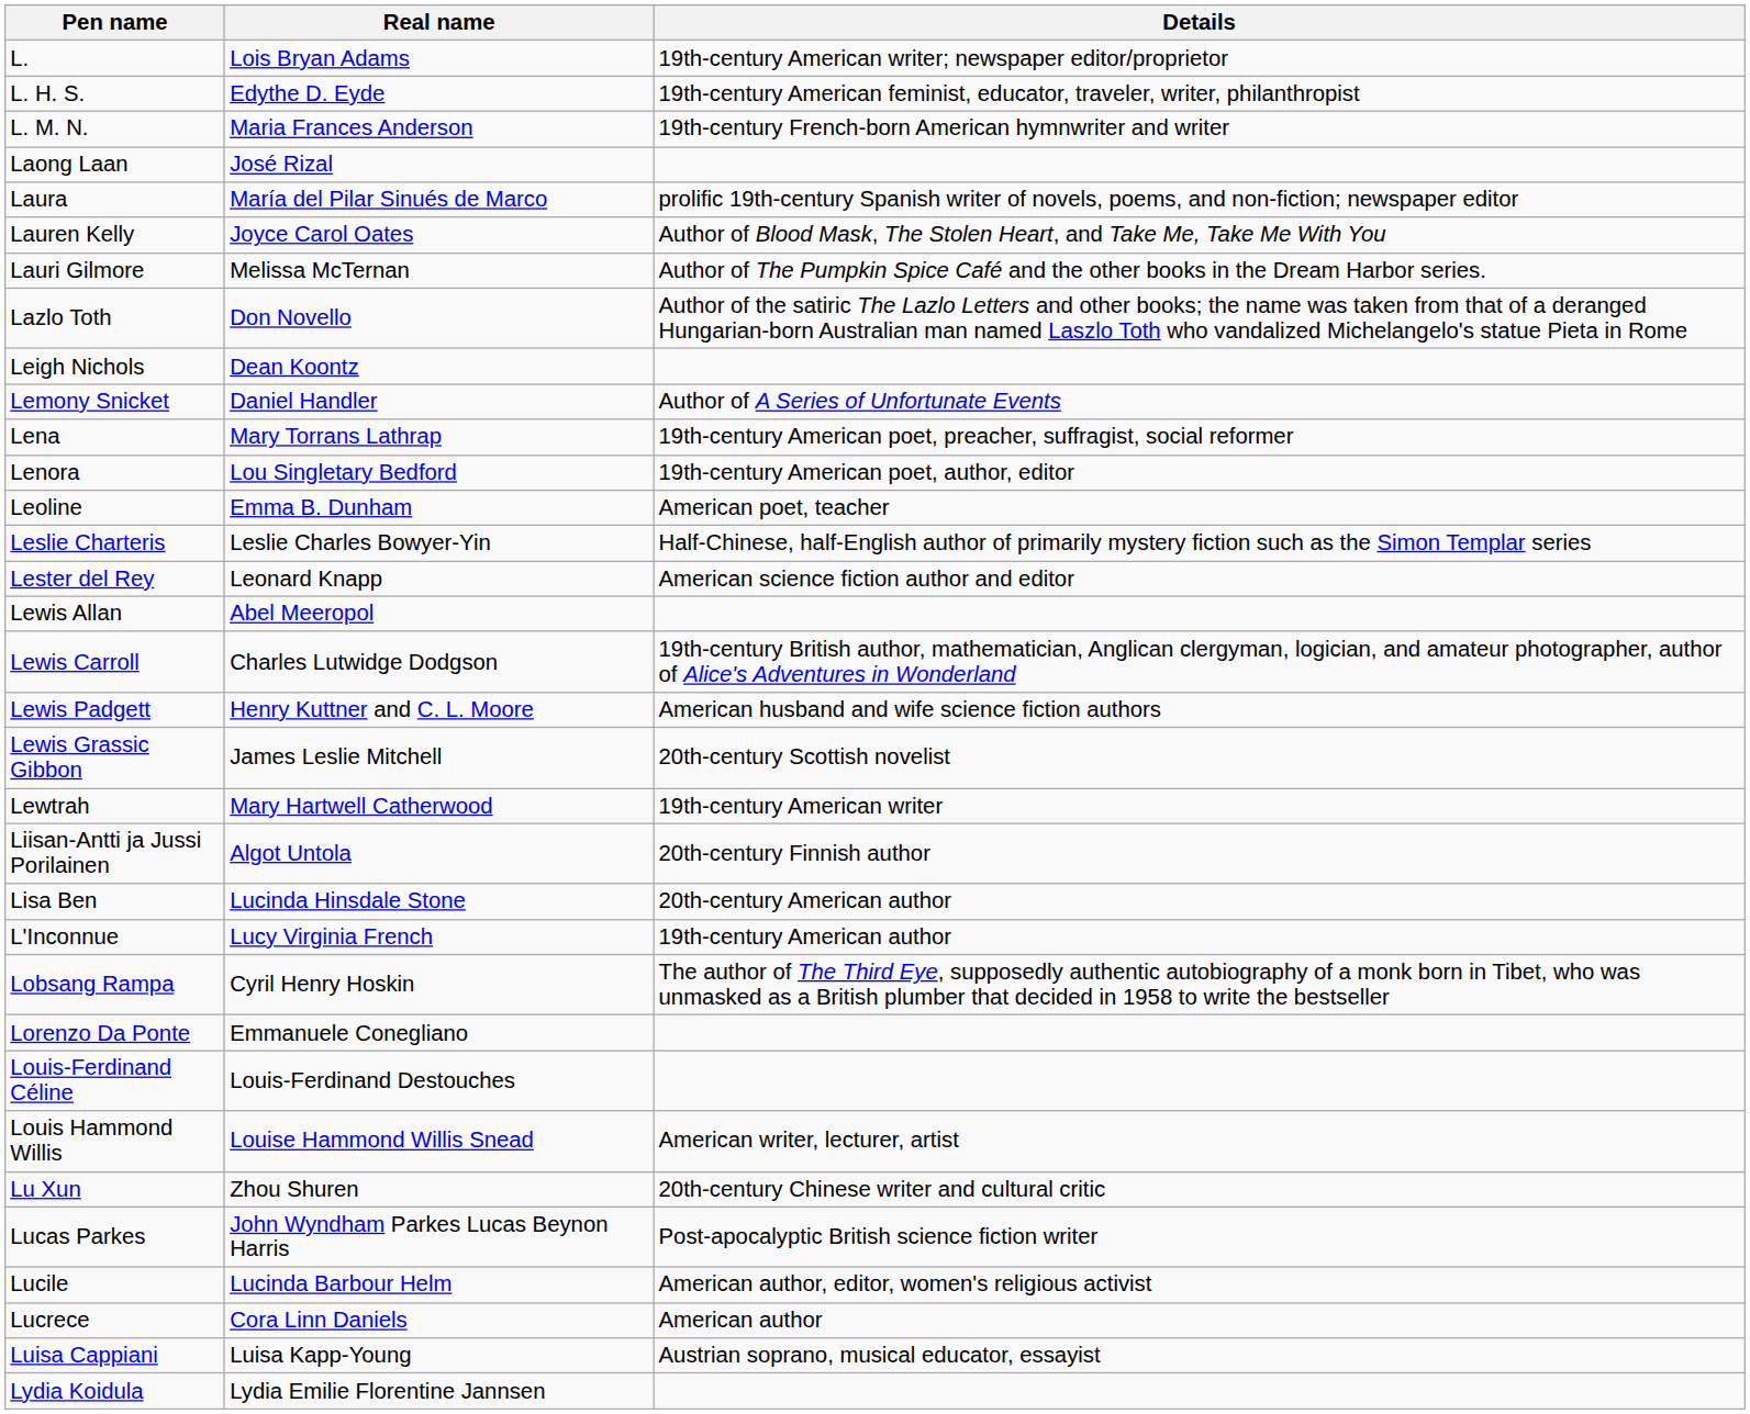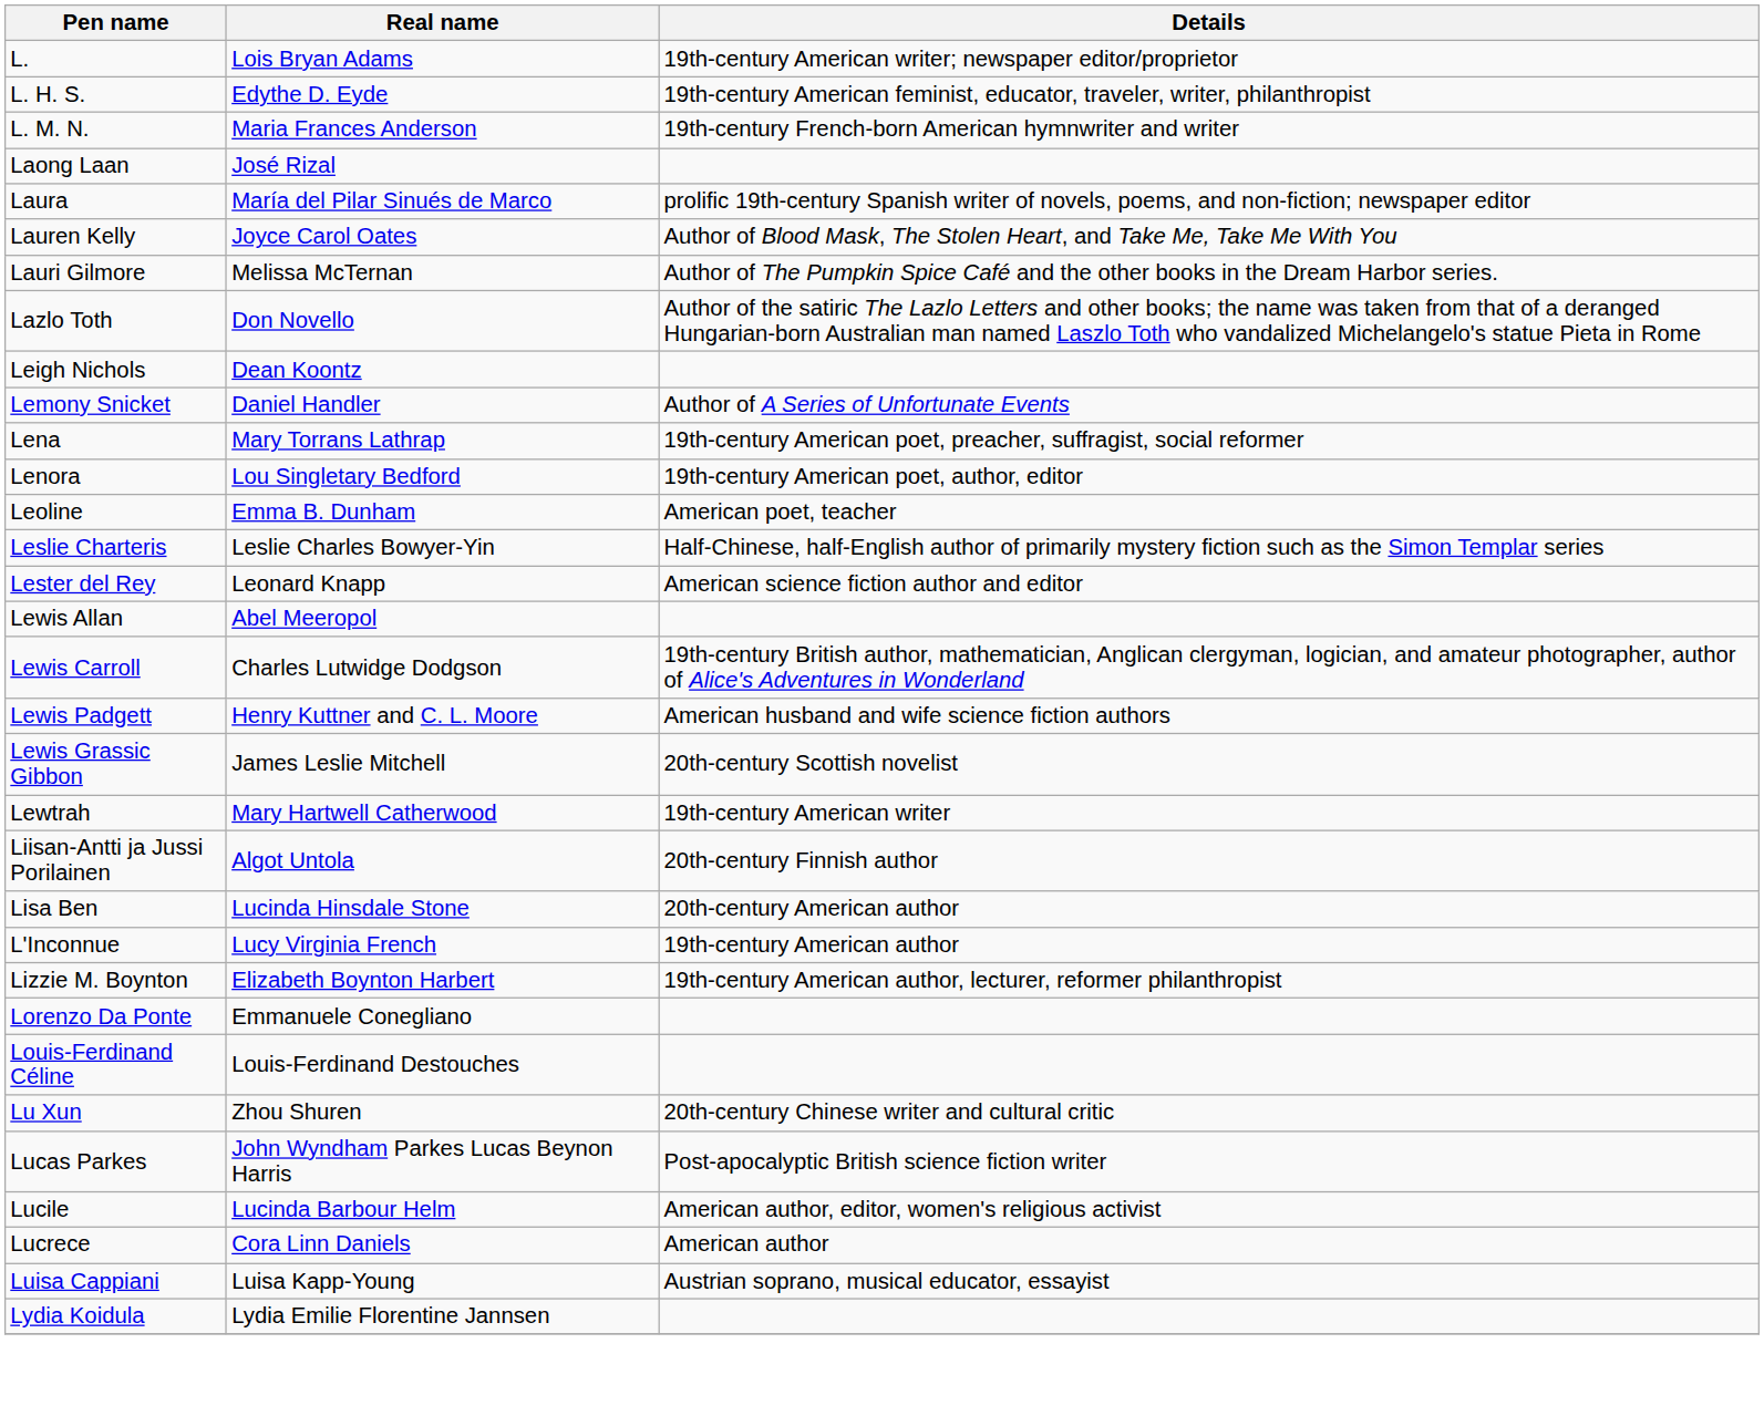+ row: Lizzie M. Boynton | Elizabeth Boynton Harbert | 19th-century American author, lecturer, reformer philanthropist
- row: Lobsang Rampa | Cyril Henry Hoskin | The author of The Third Eye, supposedly authentic autobiography of a monk born in Tibet, who was unmasked as a British plumber that decided in 1958 to write the bestseller
- row: Louis Hammond Willis | Louise Hammond Willis Snead | American writer, lecturer, artist
